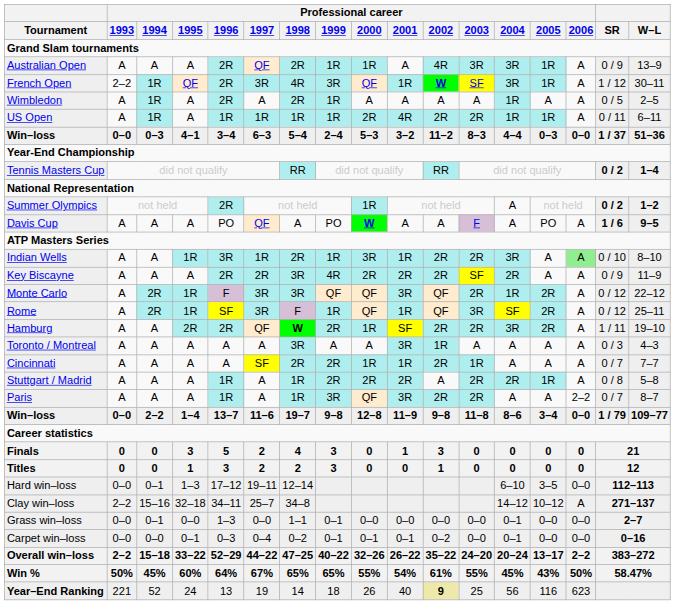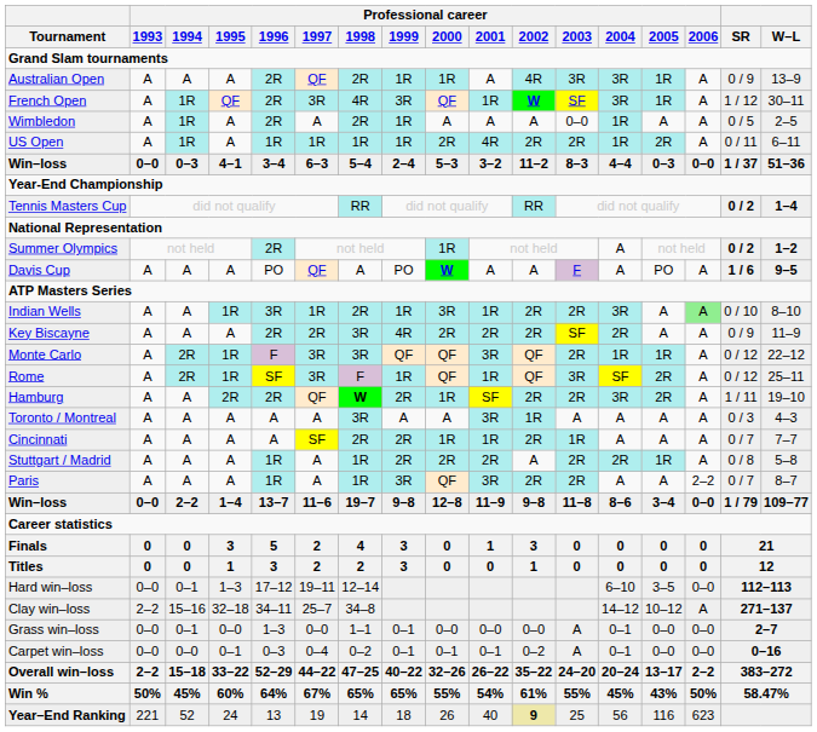French Open | Professional career / 1993: 2–2 -> A
Wimbledon | Professional career / 2003: A -> 0–0
US Open | Professional career / 2005: 1R -> 2R
Monte Carlo | Professional career / 2005: 2R -> 1R
Grass win–loss | Professional career / 2003: 0–0 -> A
Carpet win–loss | Professional career / 2003: 0–0 -> A
